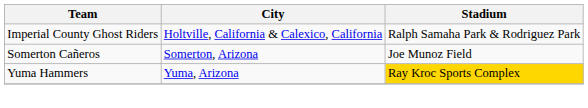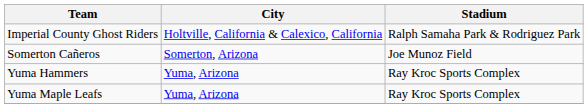Yuma Hammers | Stadium: gold background -> no background
+ row: Yuma Maple Leafs | Yuma, Arizona | Ray Kroc Sports Complex
